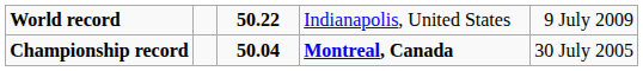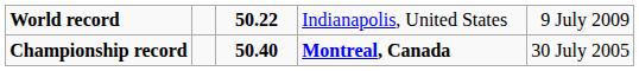Championship record | column 3: 50.04 -> 50.40
